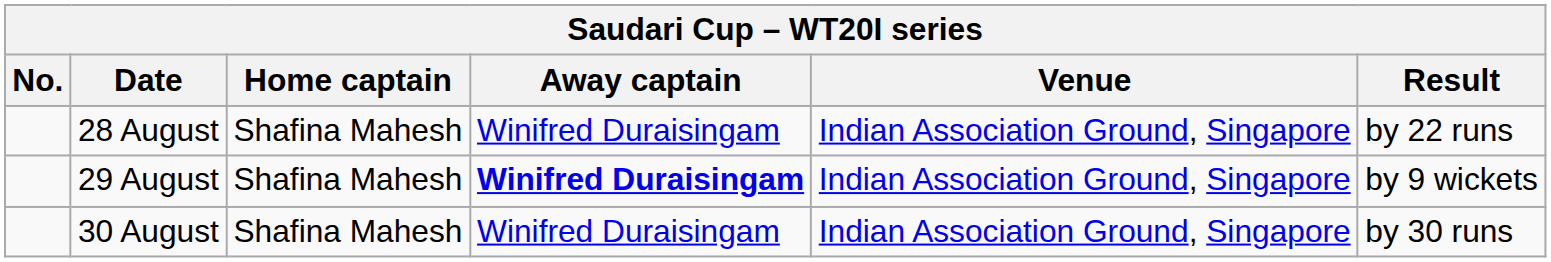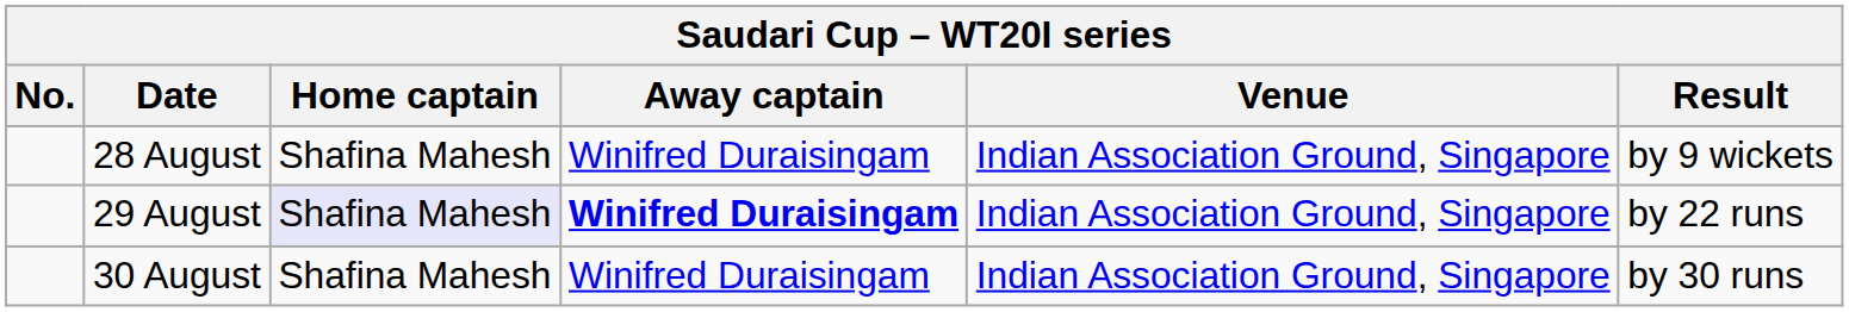28 August | Result: by 22 runs -> by 9 wickets
29 August | Home captain: no background -> lavender background
29 August | Result: by 9 wickets -> by 22 runs
